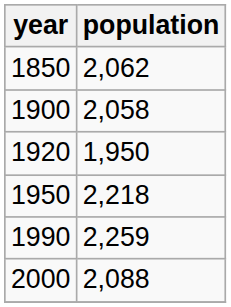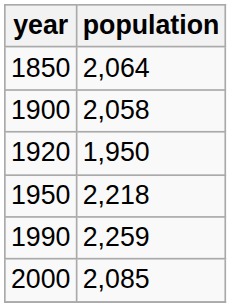1850 | population: 2,062 -> 2,064
2000 | population: 2,088 -> 2,085
